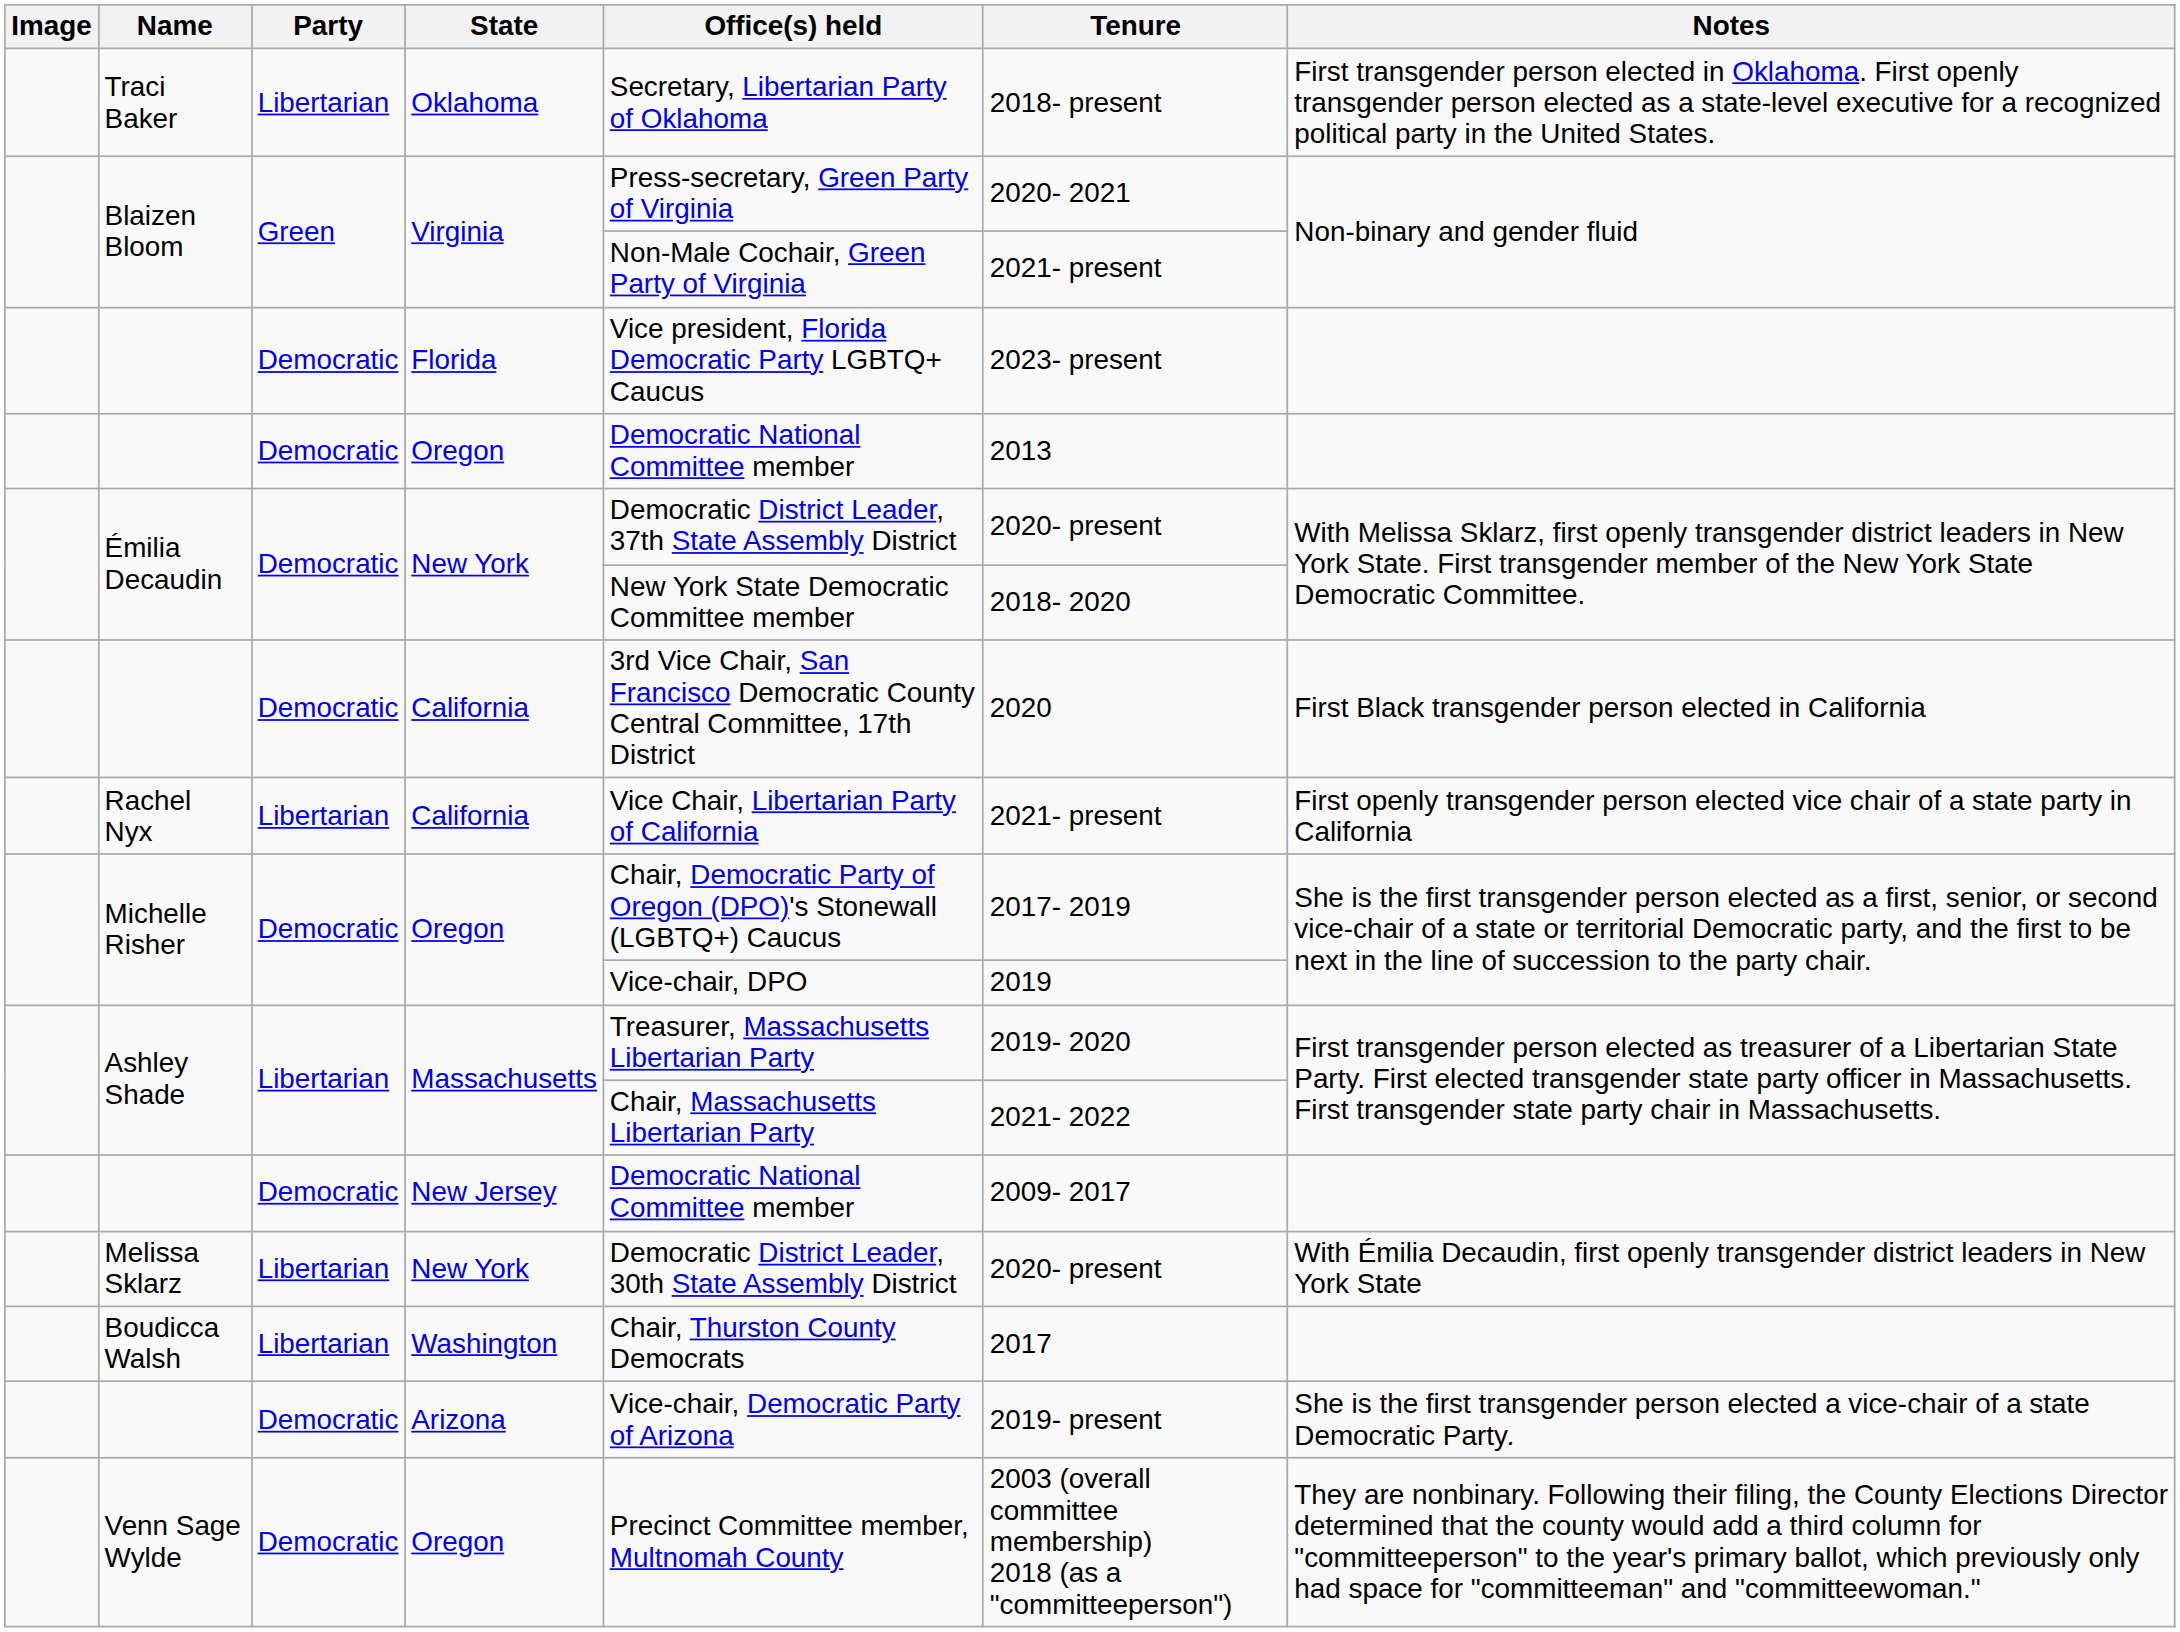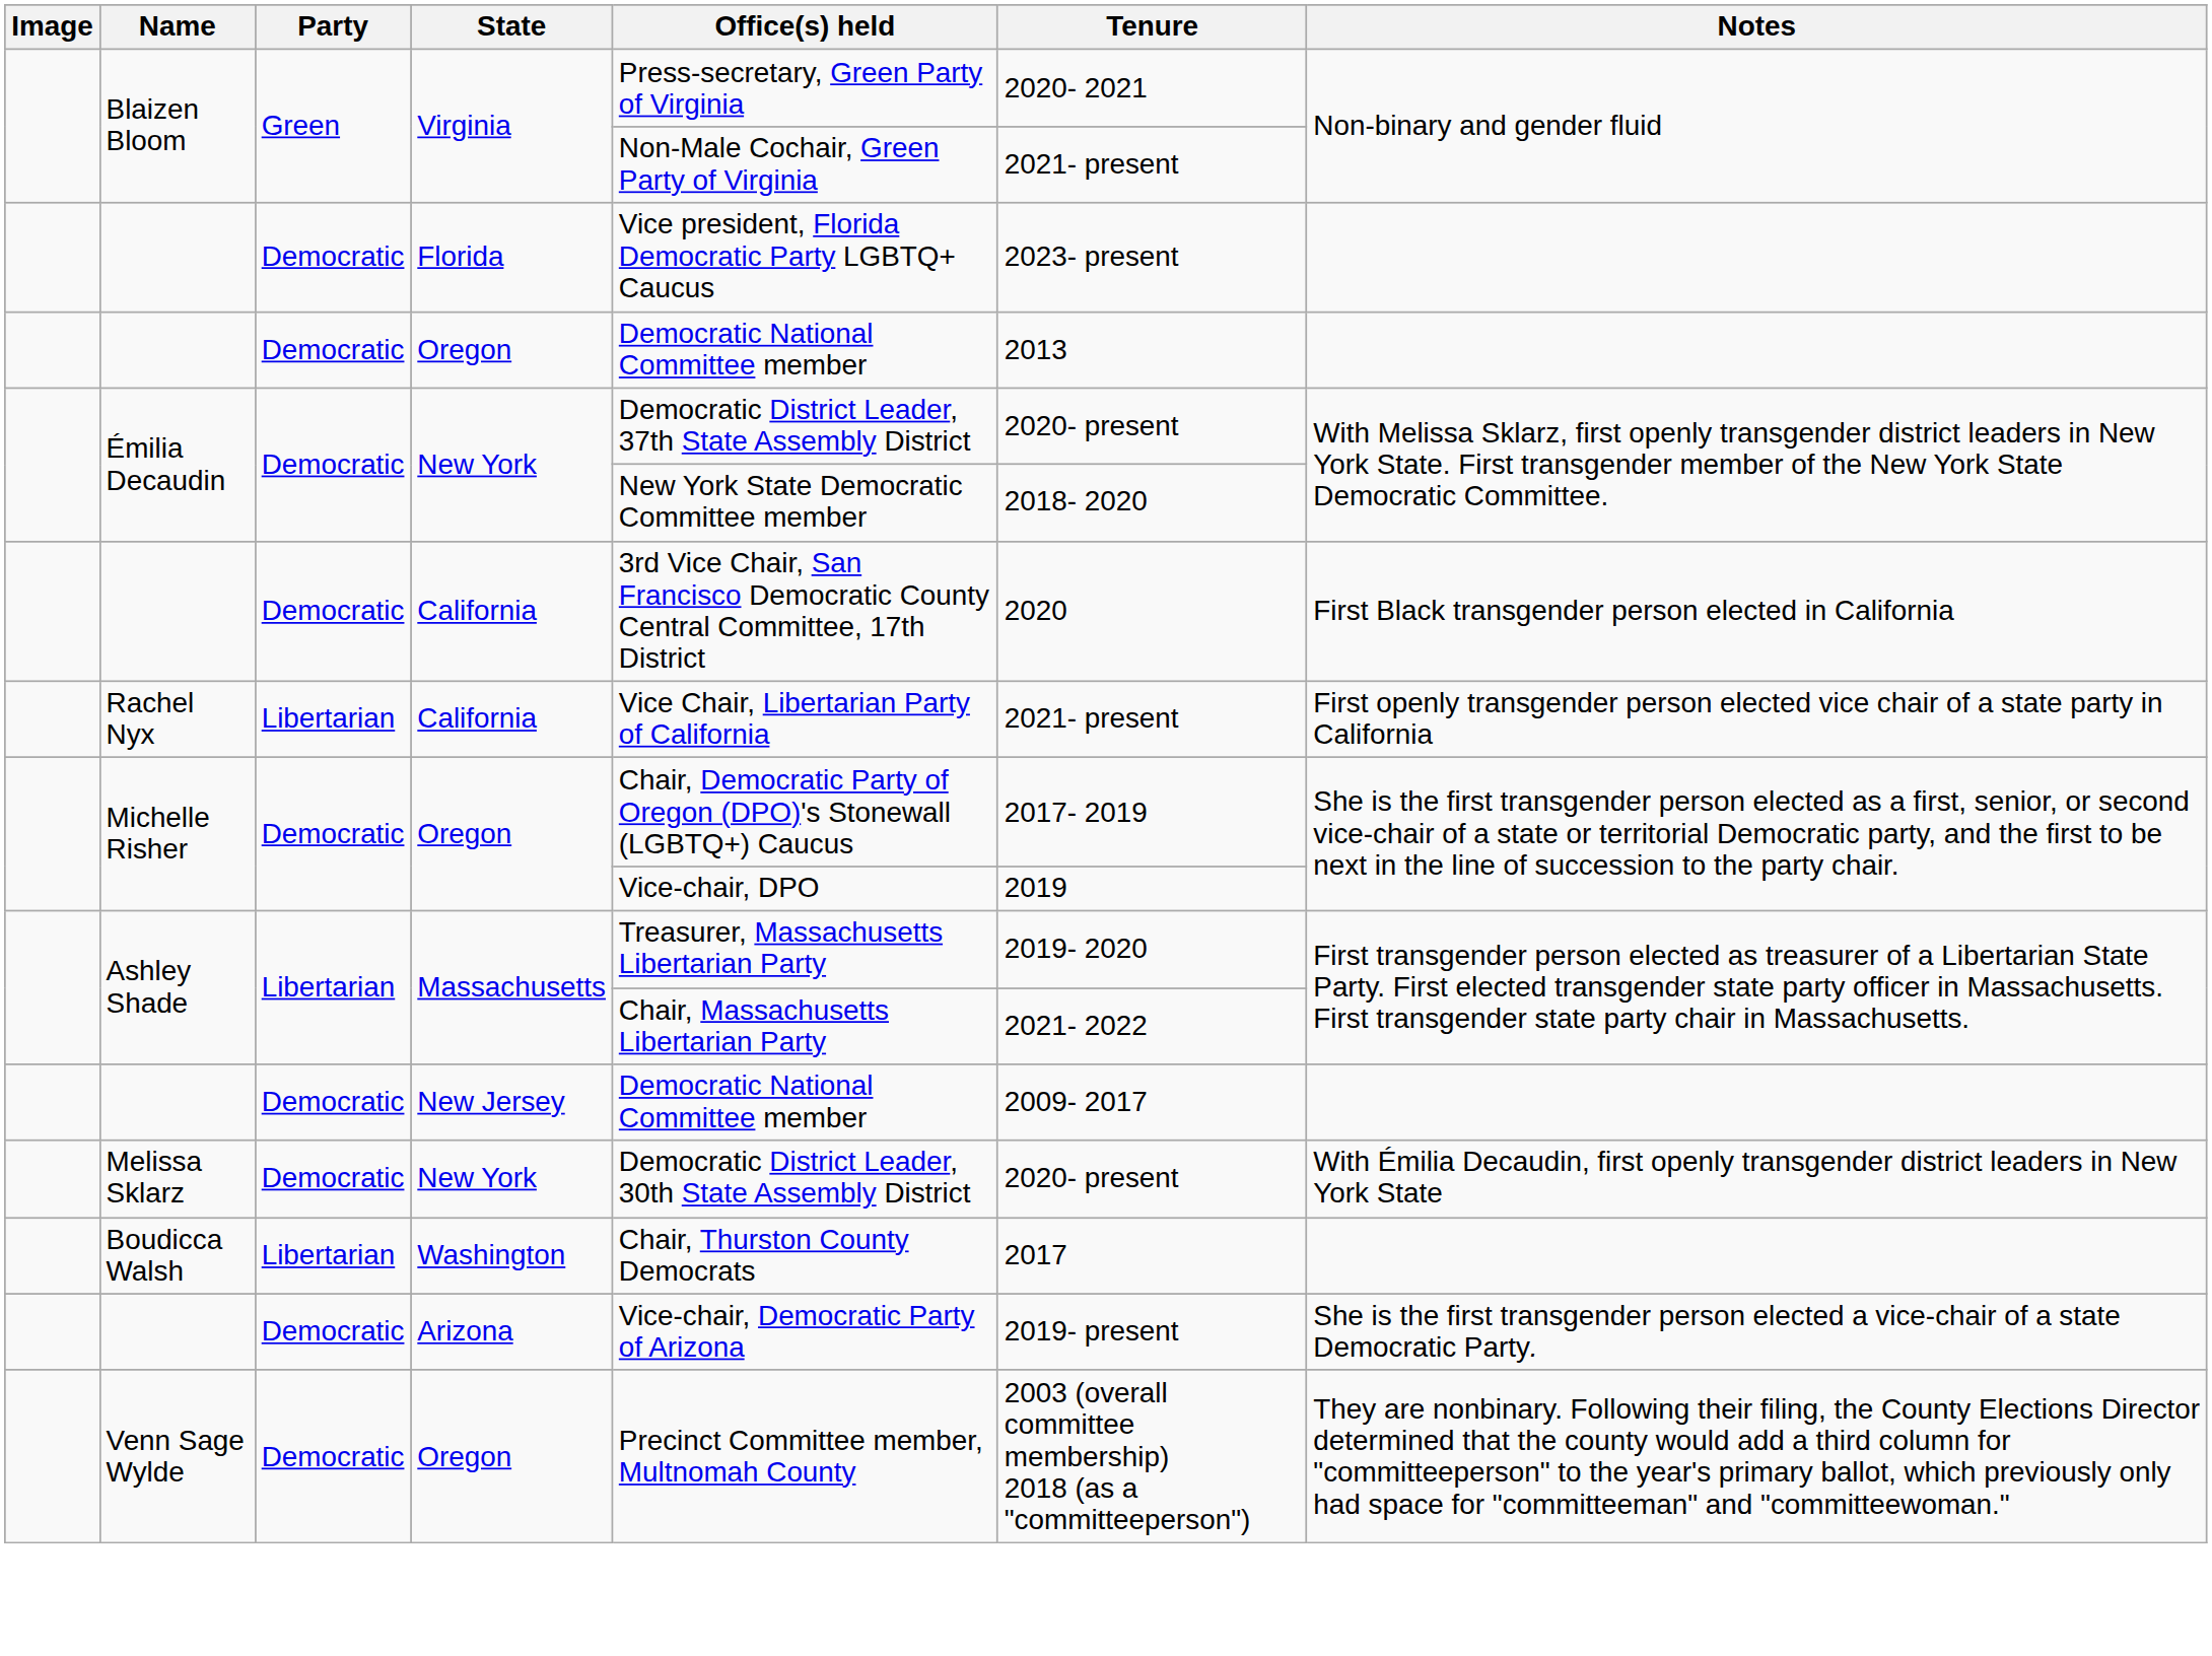- row: Traci Baker | Libertarian | Oklahoma | Secretary, Libertarian Party of Oklahoma | 2018- present | First transgender person elected in Oklahoma. First openly transgender person elected as a state-level executive for a recognized political party in the United States.
Melissa Sklarz | Party: Libertarian -> Democratic
